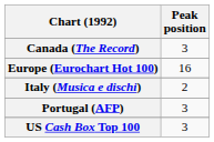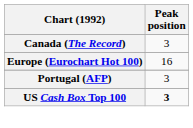- row: Italy (Musica e dischi) | 2
US Cash Box Top 100 | Peak position: normal -> bold
